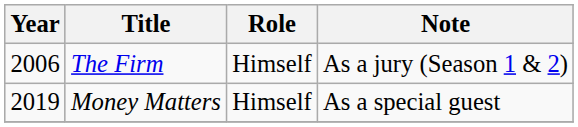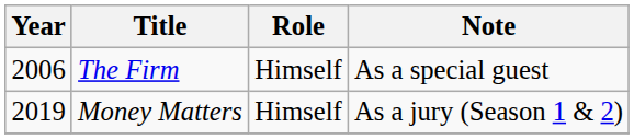The Firm | Note: As a jury (Season 1 & 2) -> As a special guest
Money Matters | Note: As a special guest -> As a jury (Season 1 & 2)
